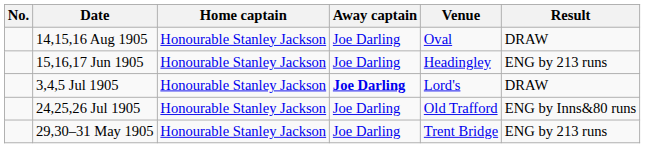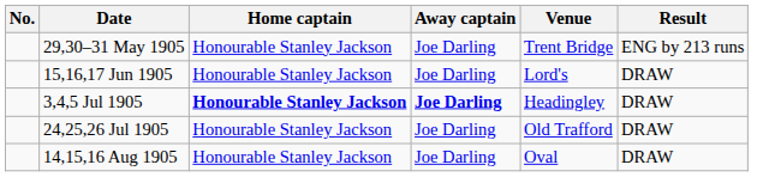rows swapped: 29,30–31 May 1905 <-> 14,15,16 Aug 1905
15,16,17 Jun 1905 | Venue: Headingley -> Lord's
15,16,17 Jun 1905 | Result: ENG by 213 runs -> DRAW
3,4,5 Jul 1905 | Home captain: normal -> bold
3,4,5 Jul 1905 | Venue: Lord's -> Headingley
24,25,26 Jul 1905 | Result: ENG by Inns&80 runs -> DRAW
